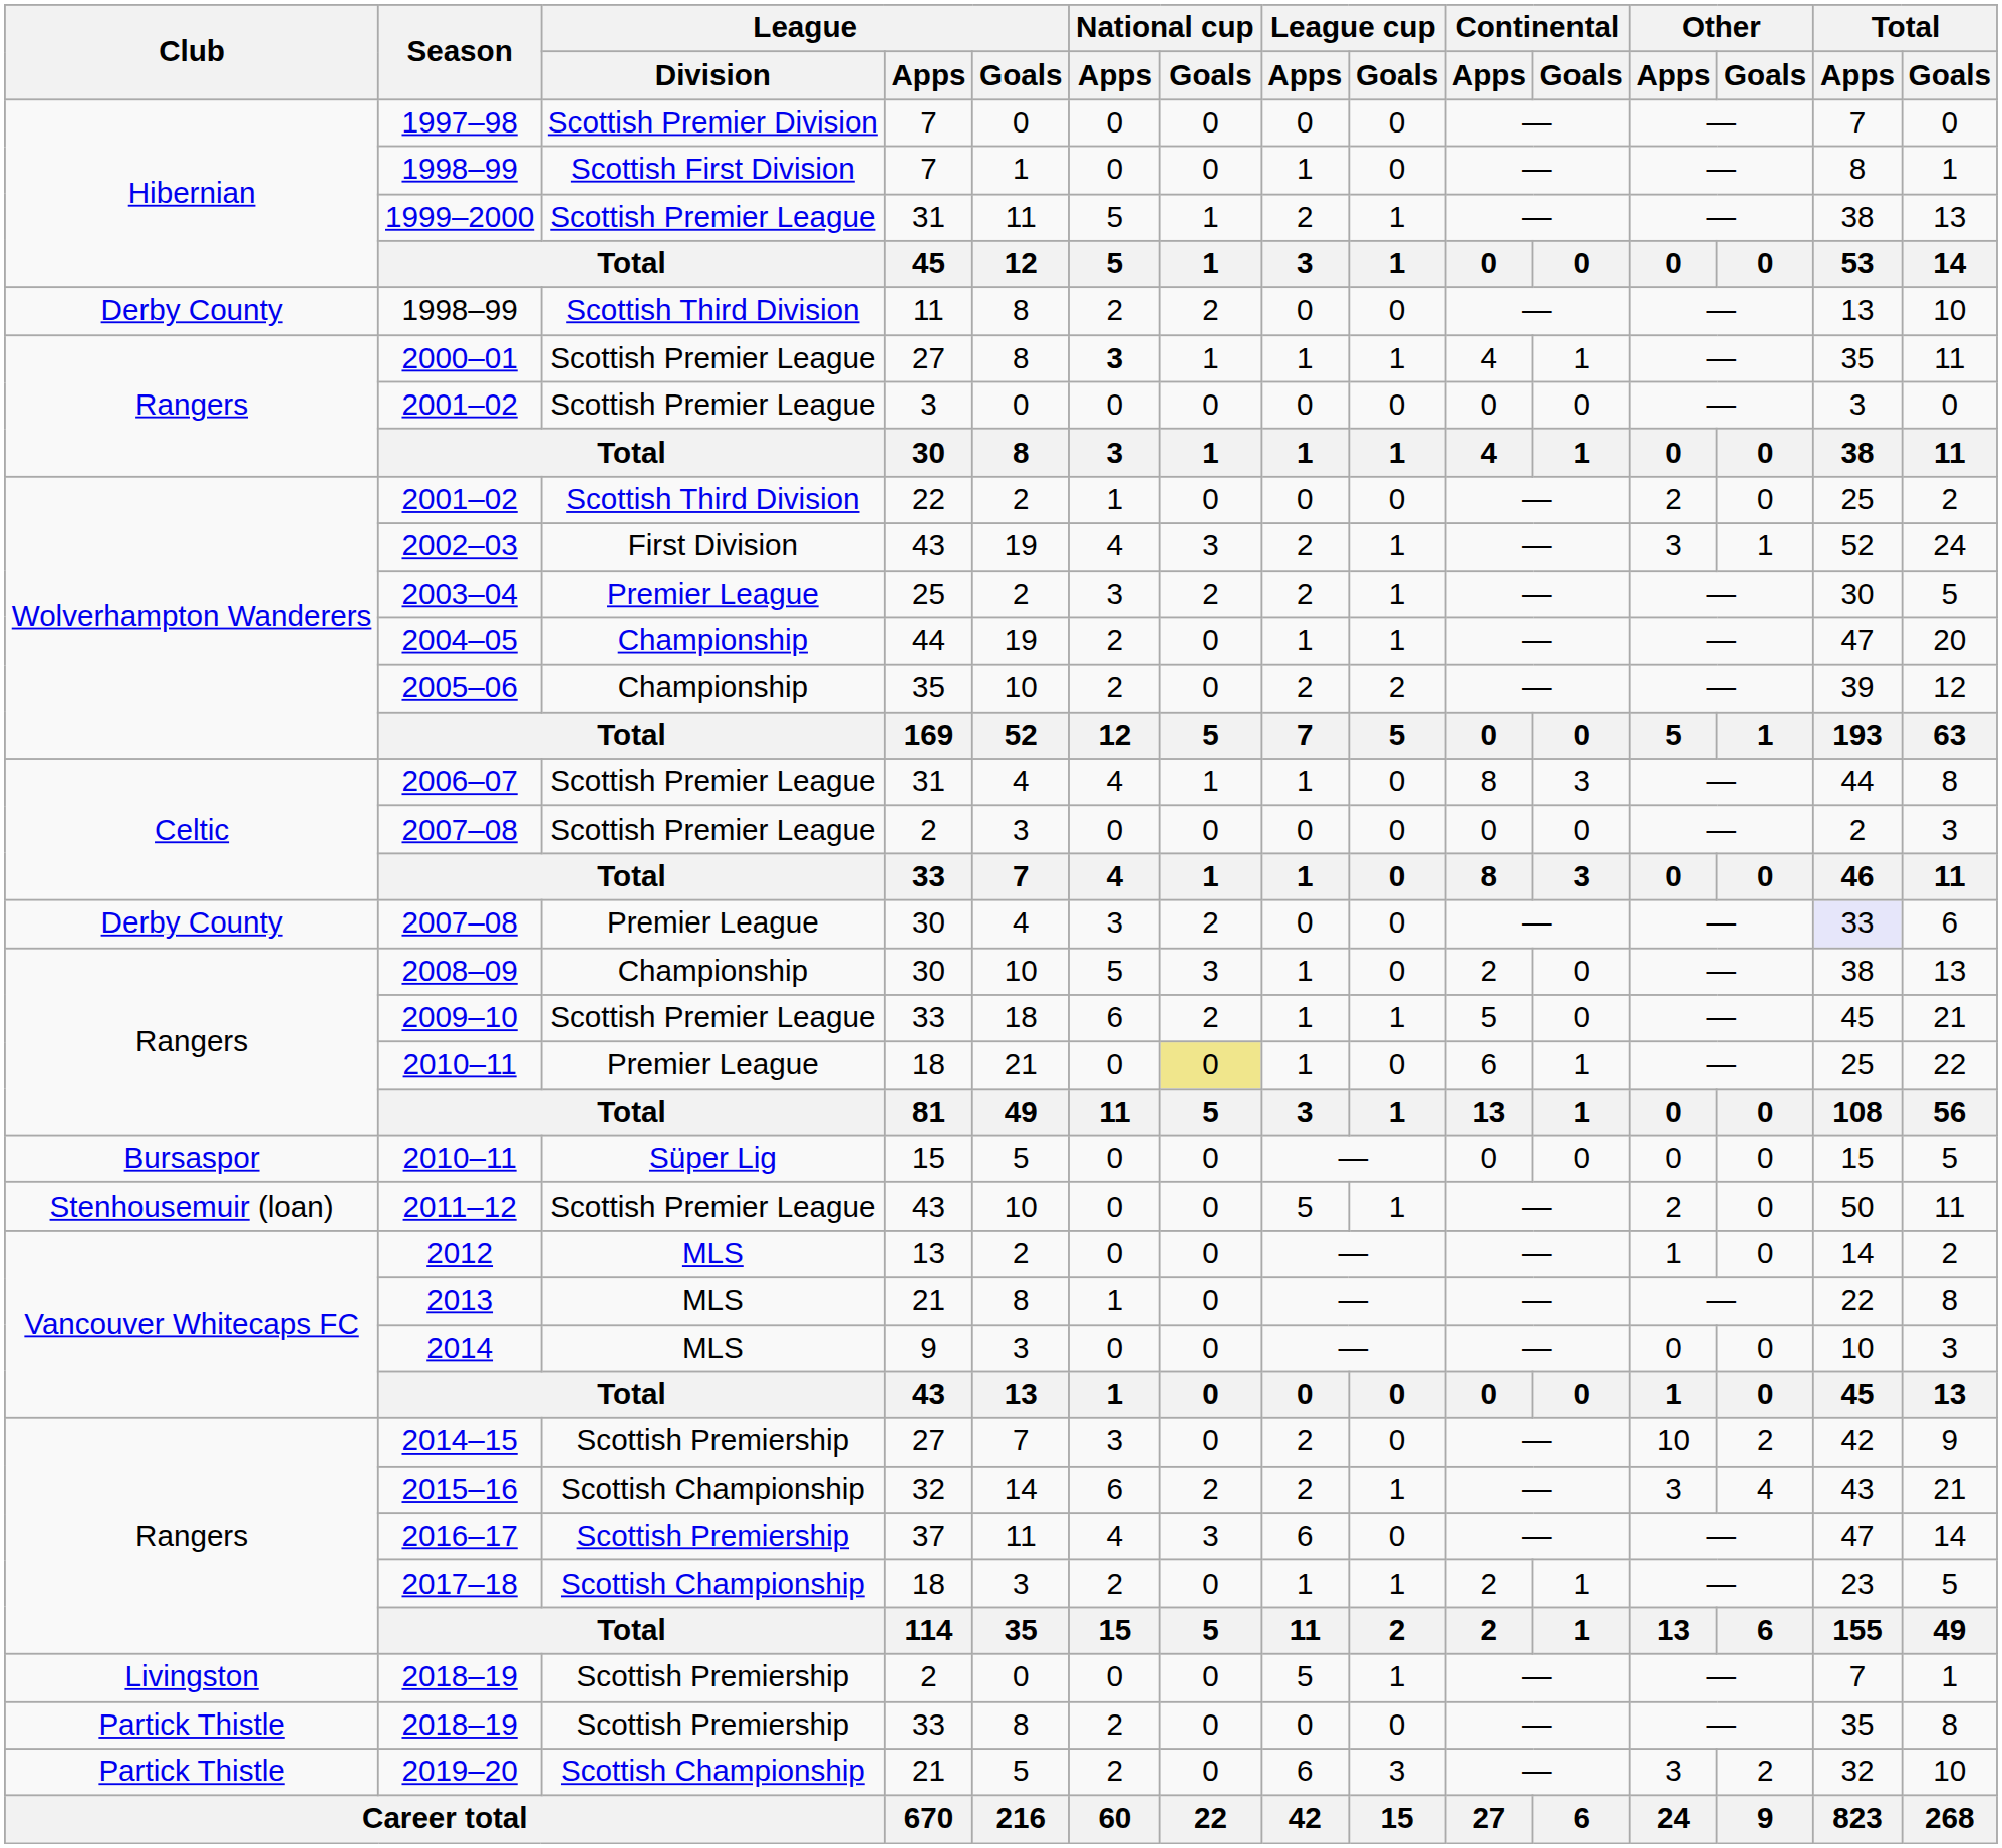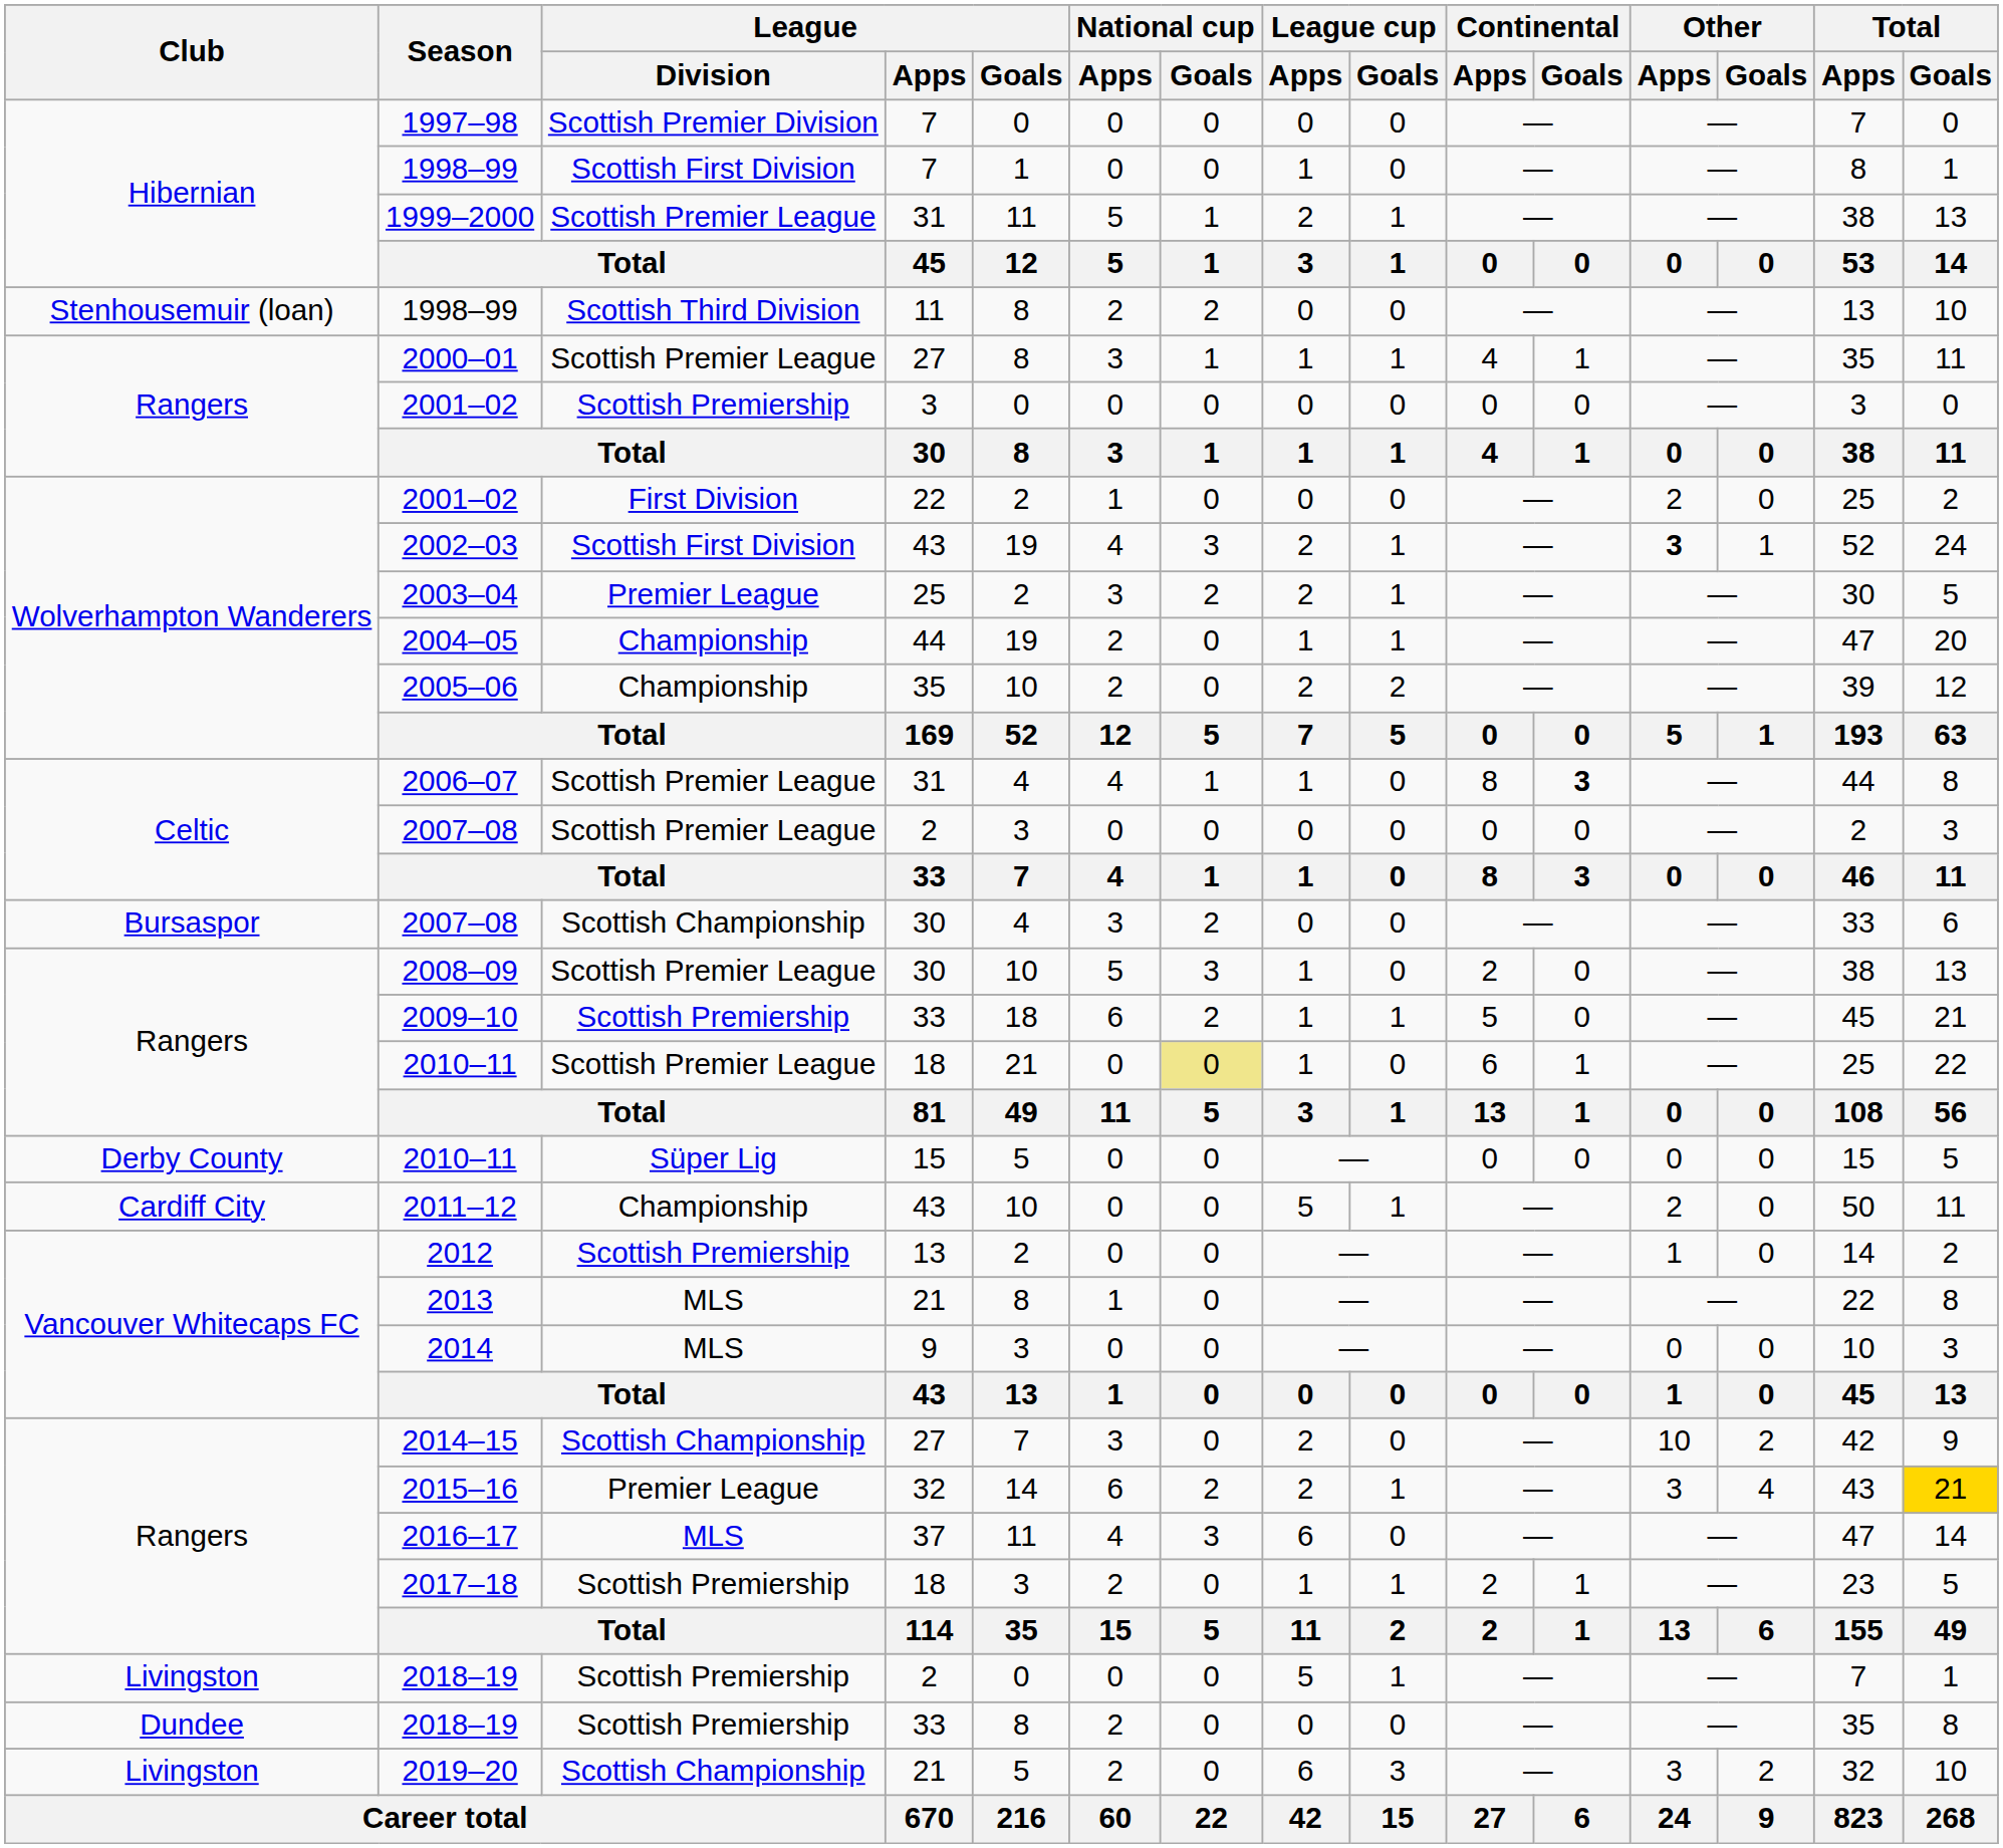1998–99 / 11 | Club: Derby County -> Stenhousemuir (loan)
2000–01 | National cup / Apps: bold -> normal
2001–02 / 3 | League / Division: Scottish Premier League -> Scottish Premiership
2001–02 / 22 | League / Division: Scottish Third Division -> First Division
2002–03 | League / Division: First Division -> Scottish First Division
2002–03 | Other / Apps: normal -> bold
2006–07 | Continental / Goals: normal -> bold
2007–08 / 30 | Club: Derby County -> Bursaspor
2007–08 / 30 | League / Division: Premier League -> Scottish Championship
2007–08 / 30 | Total / Apps: lavender background -> no background
2008–09 | League / Division: Championship -> Scottish Premier League
2009–10 | League / Division: Scottish Premier League -> Scottish Premiership
2010–11 / 18 | League / Division: Premier League -> Scottish Premier League
2010–11 / 15 | Club: Bursaspor -> Derby County
2011–12 | Club: Stenhousemuir (loan) -> Cardiff City
2011–12 | League / Division: Scottish Premier League -> Championship
2012 | League / Division: MLS -> Scottish Premiership
2014–15 | League / Division: Scottish Premiership -> Scottish Championship
2015–16 | League / Division: Scottish Championship -> Premier League
2015–16 | Total / Goals: no background -> gold background
2016–17 | League / Division: Scottish Premiership -> MLS
2017–18 | League / Division: Scottish Championship -> Scottish Premiership
2018–19 / 33 | Club: Partick Thistle -> Dundee
2019–20 | Club: Partick Thistle -> Livingston
